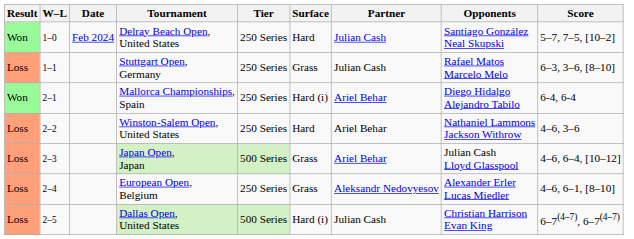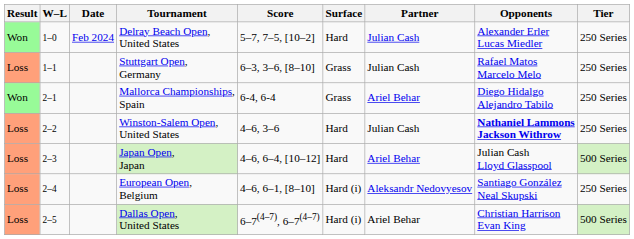columns swapped: Tier <-> Score
Delray Beach Open, United States | Opponents: Santiago González Neal Skupski -> Alexander Erler Lucas Miedler
Mallorca Championships, Spain | Surface: Hard (i) -> Grass
Winston-Salem Open, United States | Partner: Ariel Behar -> Julian Cash
Winston-Salem Open, United States | Opponents: normal -> bold
Japan Open, Japan | Surface: Grass -> Hard
European Open, Belgium | Surface: Grass -> Hard (i)
European Open, Belgium | Opponents: Alexander Erler Lucas Miedler -> Santiago González Neal Skupski
Dallas Open, United States | Partner: Julian Cash -> Ariel Behar
